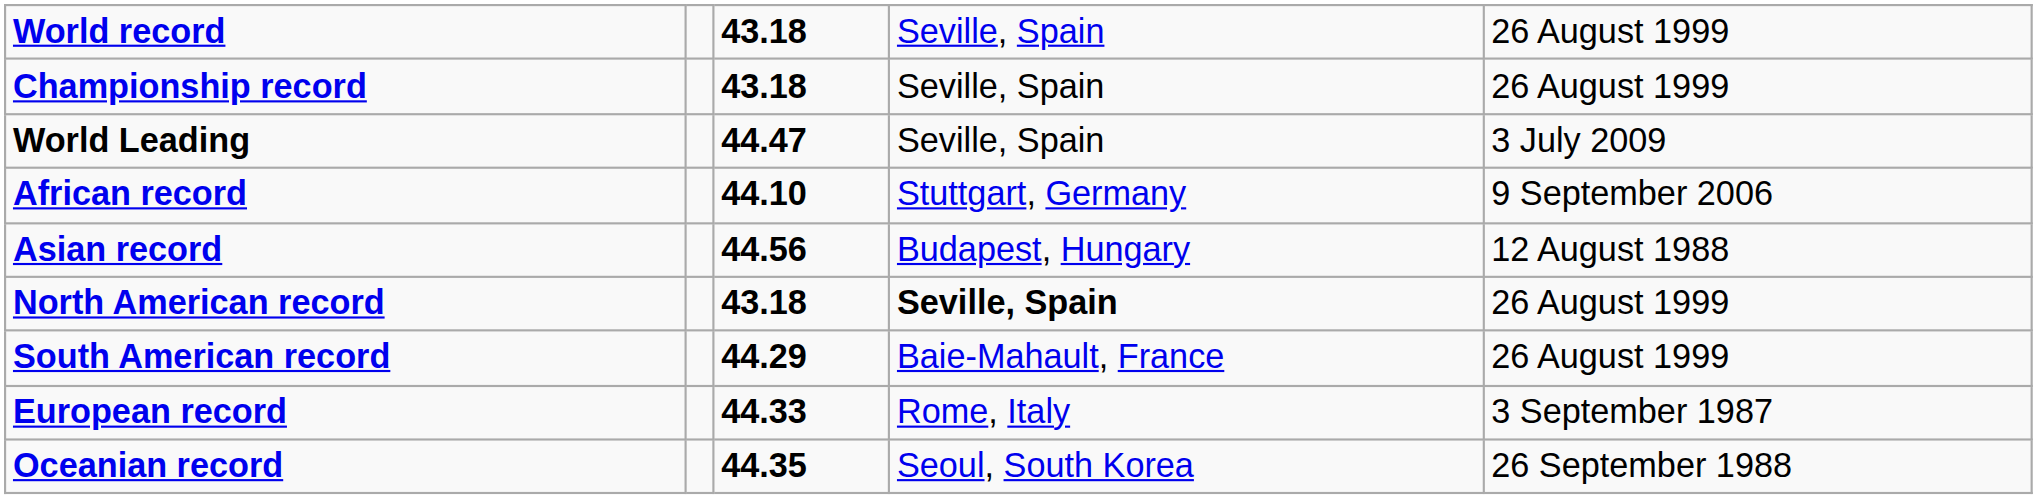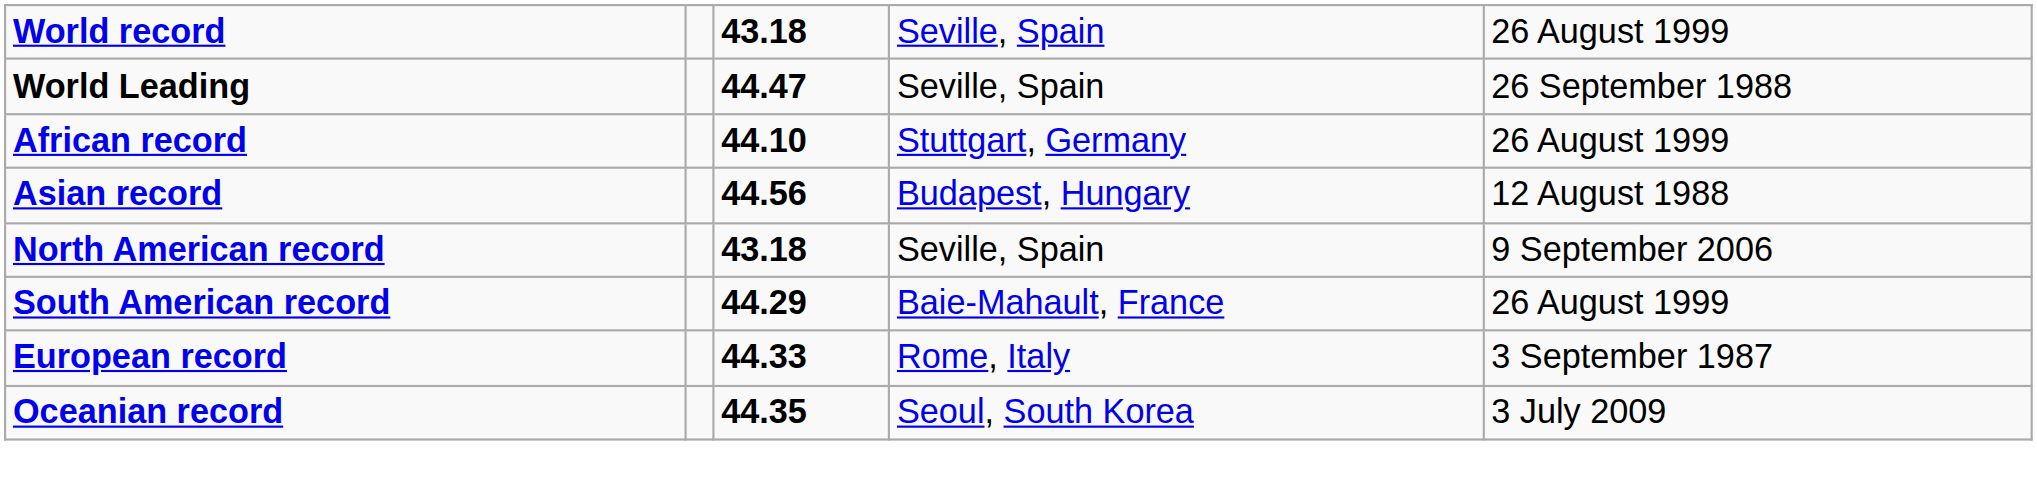- row: Championship record | 43.18 | Seville, Spain | 26 August 1999
World Leading | column 5: 3 July 2009 -> 26 September 1988
African record | column 5: 9 September 2006 -> 26 August 1999
North American record | column 4: bold -> normal
North American record | column 5: 26 August 1999 -> 9 September 2006
Oceanian record | column 5: 26 September 1988 -> 3 July 2009
